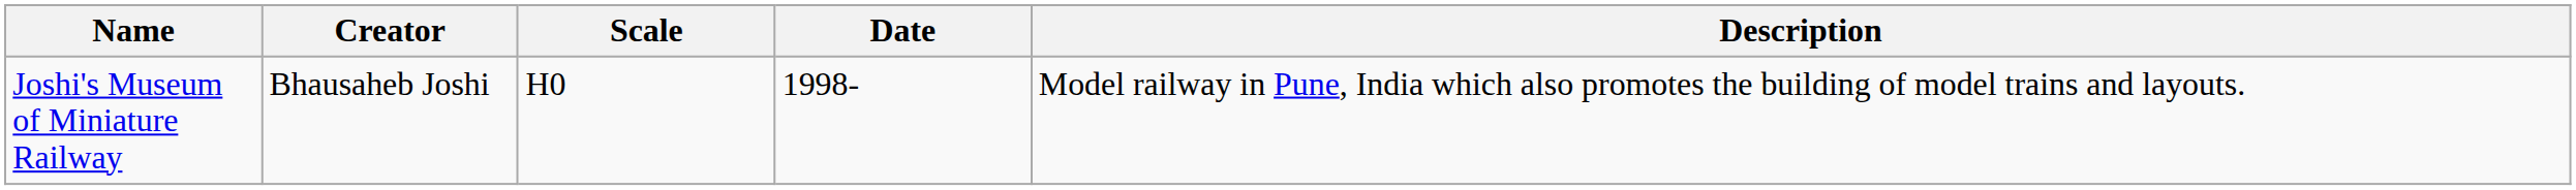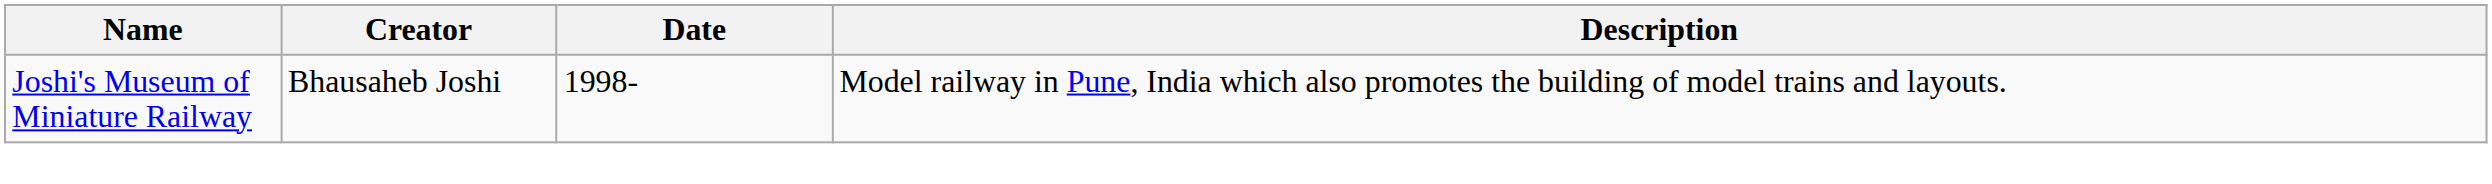- column: Scale | H0
